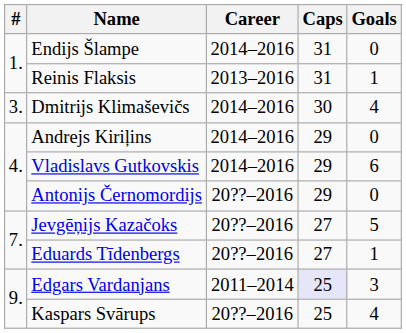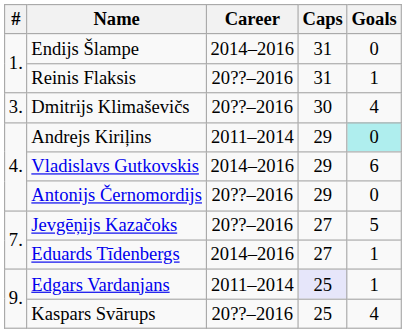Reinis Flaksis | Career: 2013–2016 -> 20??–2016
Dmitrijs Klimaševičs | Career: 2014–2016 -> 20??–2016
Andrejs Kiriļins | Career: 2014–2016 -> 2011–2014
Andrejs Kiriļins | Goals: no background -> paleturquoise background
Eduards Tīdenbergs | Career: 20??–2016 -> 2014–2016
Edgars Vardanjans | Goals: 3 -> 1
